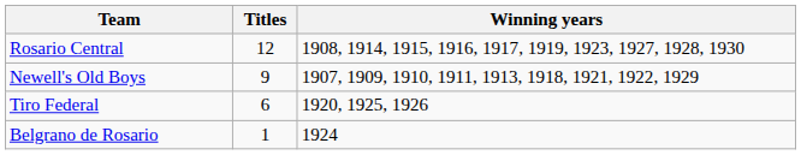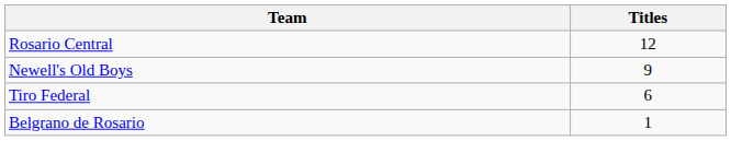- column: Winning years | 1908, 1914, 1915, 1916, 1917, 1919, 1923, 1927, 1928, 1930 | 1907, 1909, 1910, 1911, 1913, 1918, 1921, 1922, 1929 | 1920, 1925, 1926 | 1924
